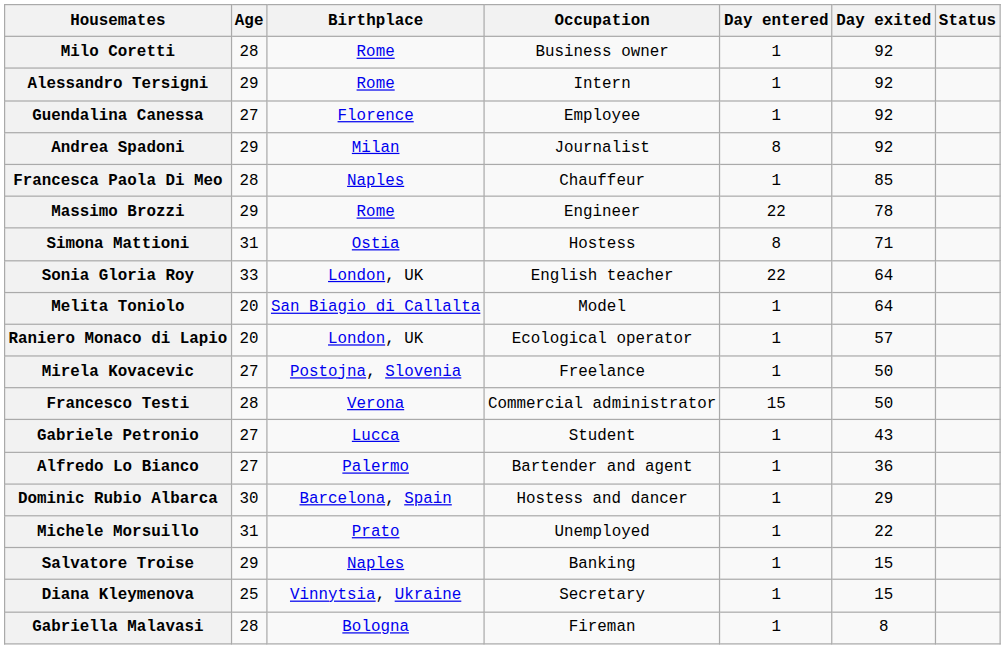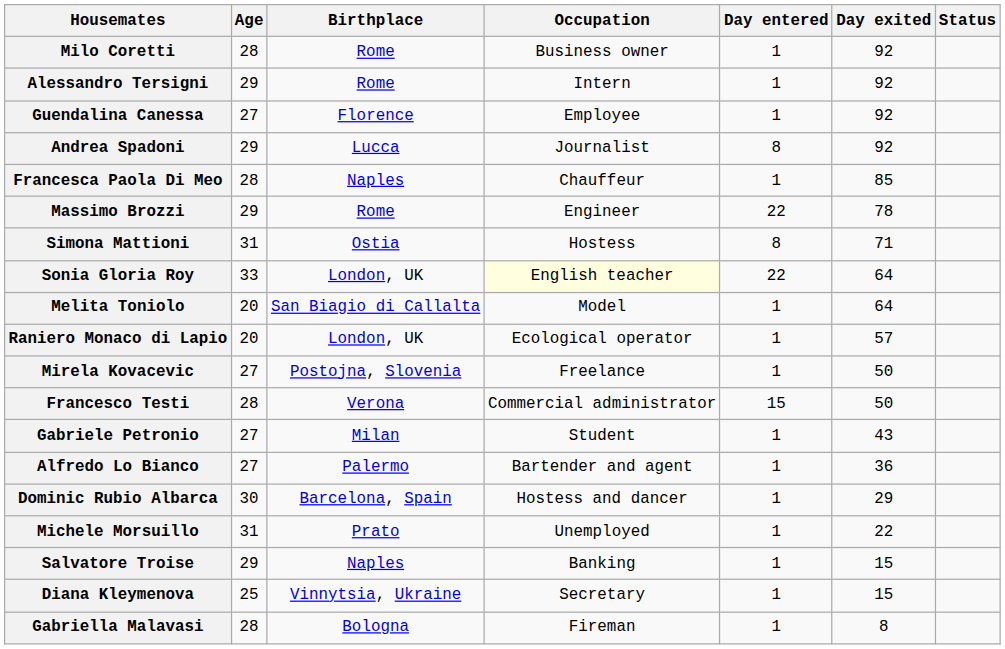Andrea Spadoni | Birthplace: Milan -> Lucca
Sonia Gloria Roy | Occupation: no background -> lightyellow background
Gabriele Petronio | Birthplace: Lucca -> Milan
